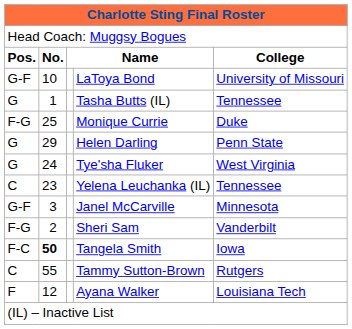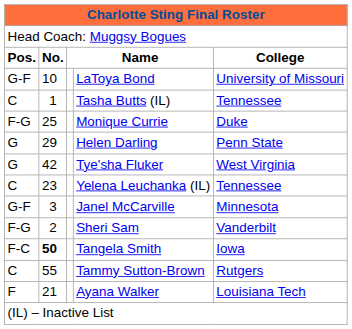Tasha Butts (IL) | column 1: G -> C
Tye'sha Fluker | column 2: 24 -> 42
Ayana Walker | column 2: 12 -> 21
